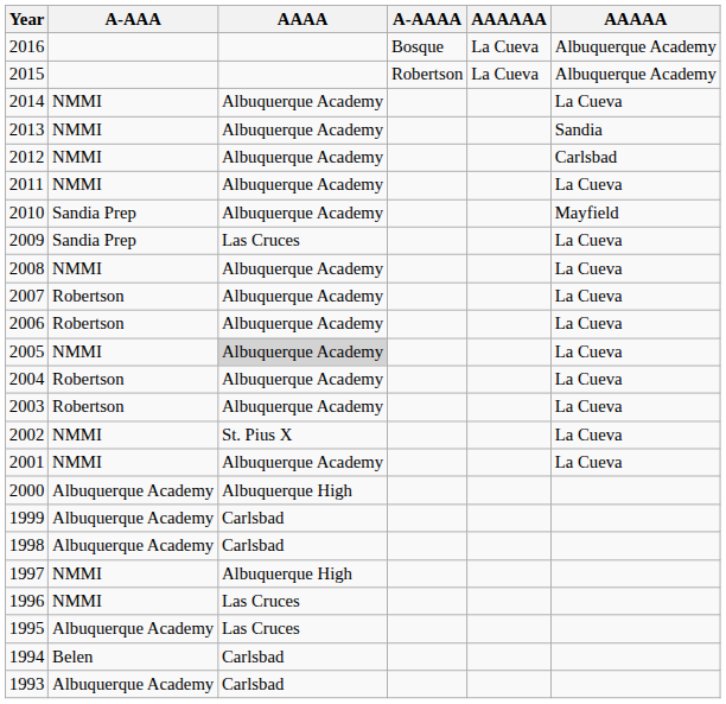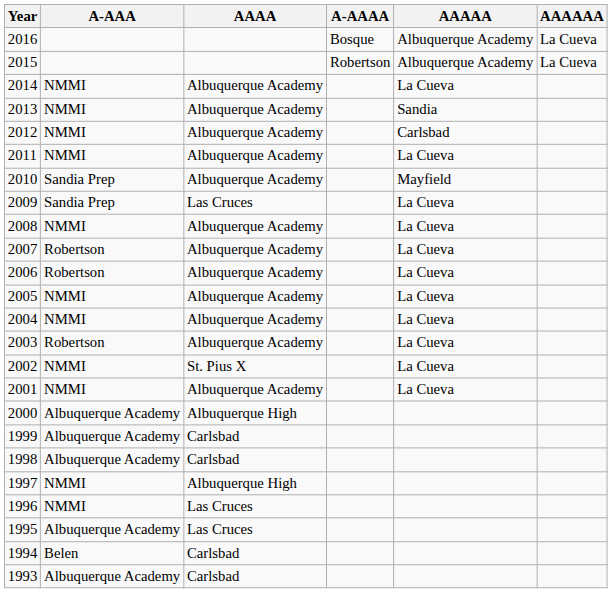columns swapped: AAAAA <-> AAAAAA
2005 | AAAA: lightgrey background -> no background
2004 | A-AAA: Robertson -> NMMI
